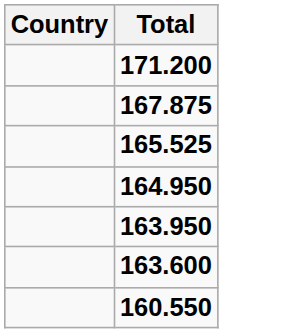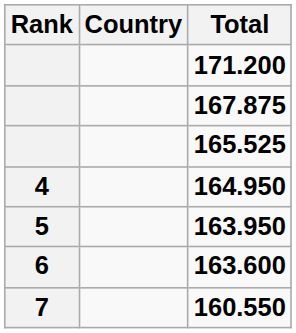+ column: Rank | 4 | 5 | 6 | 7
